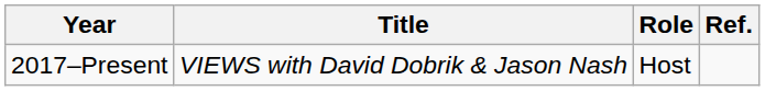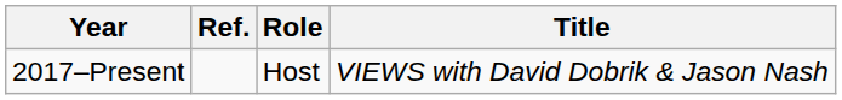columns swapped: Title <-> Ref.
